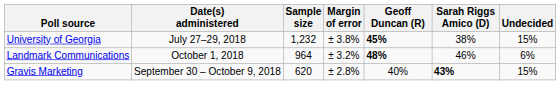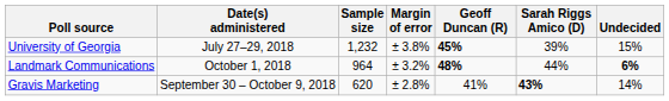University of Georgia | Sarah Riggs Amico (D): 38% -> 39%
Landmark Communications | Sarah Riggs Amico (D): 46% -> 44%
Landmark Communications | Undecided: normal -> bold
Gravis Marketing | Geoff Duncan (R): 40% -> 41%
Gravis Marketing | Undecided: 15% -> 14%
